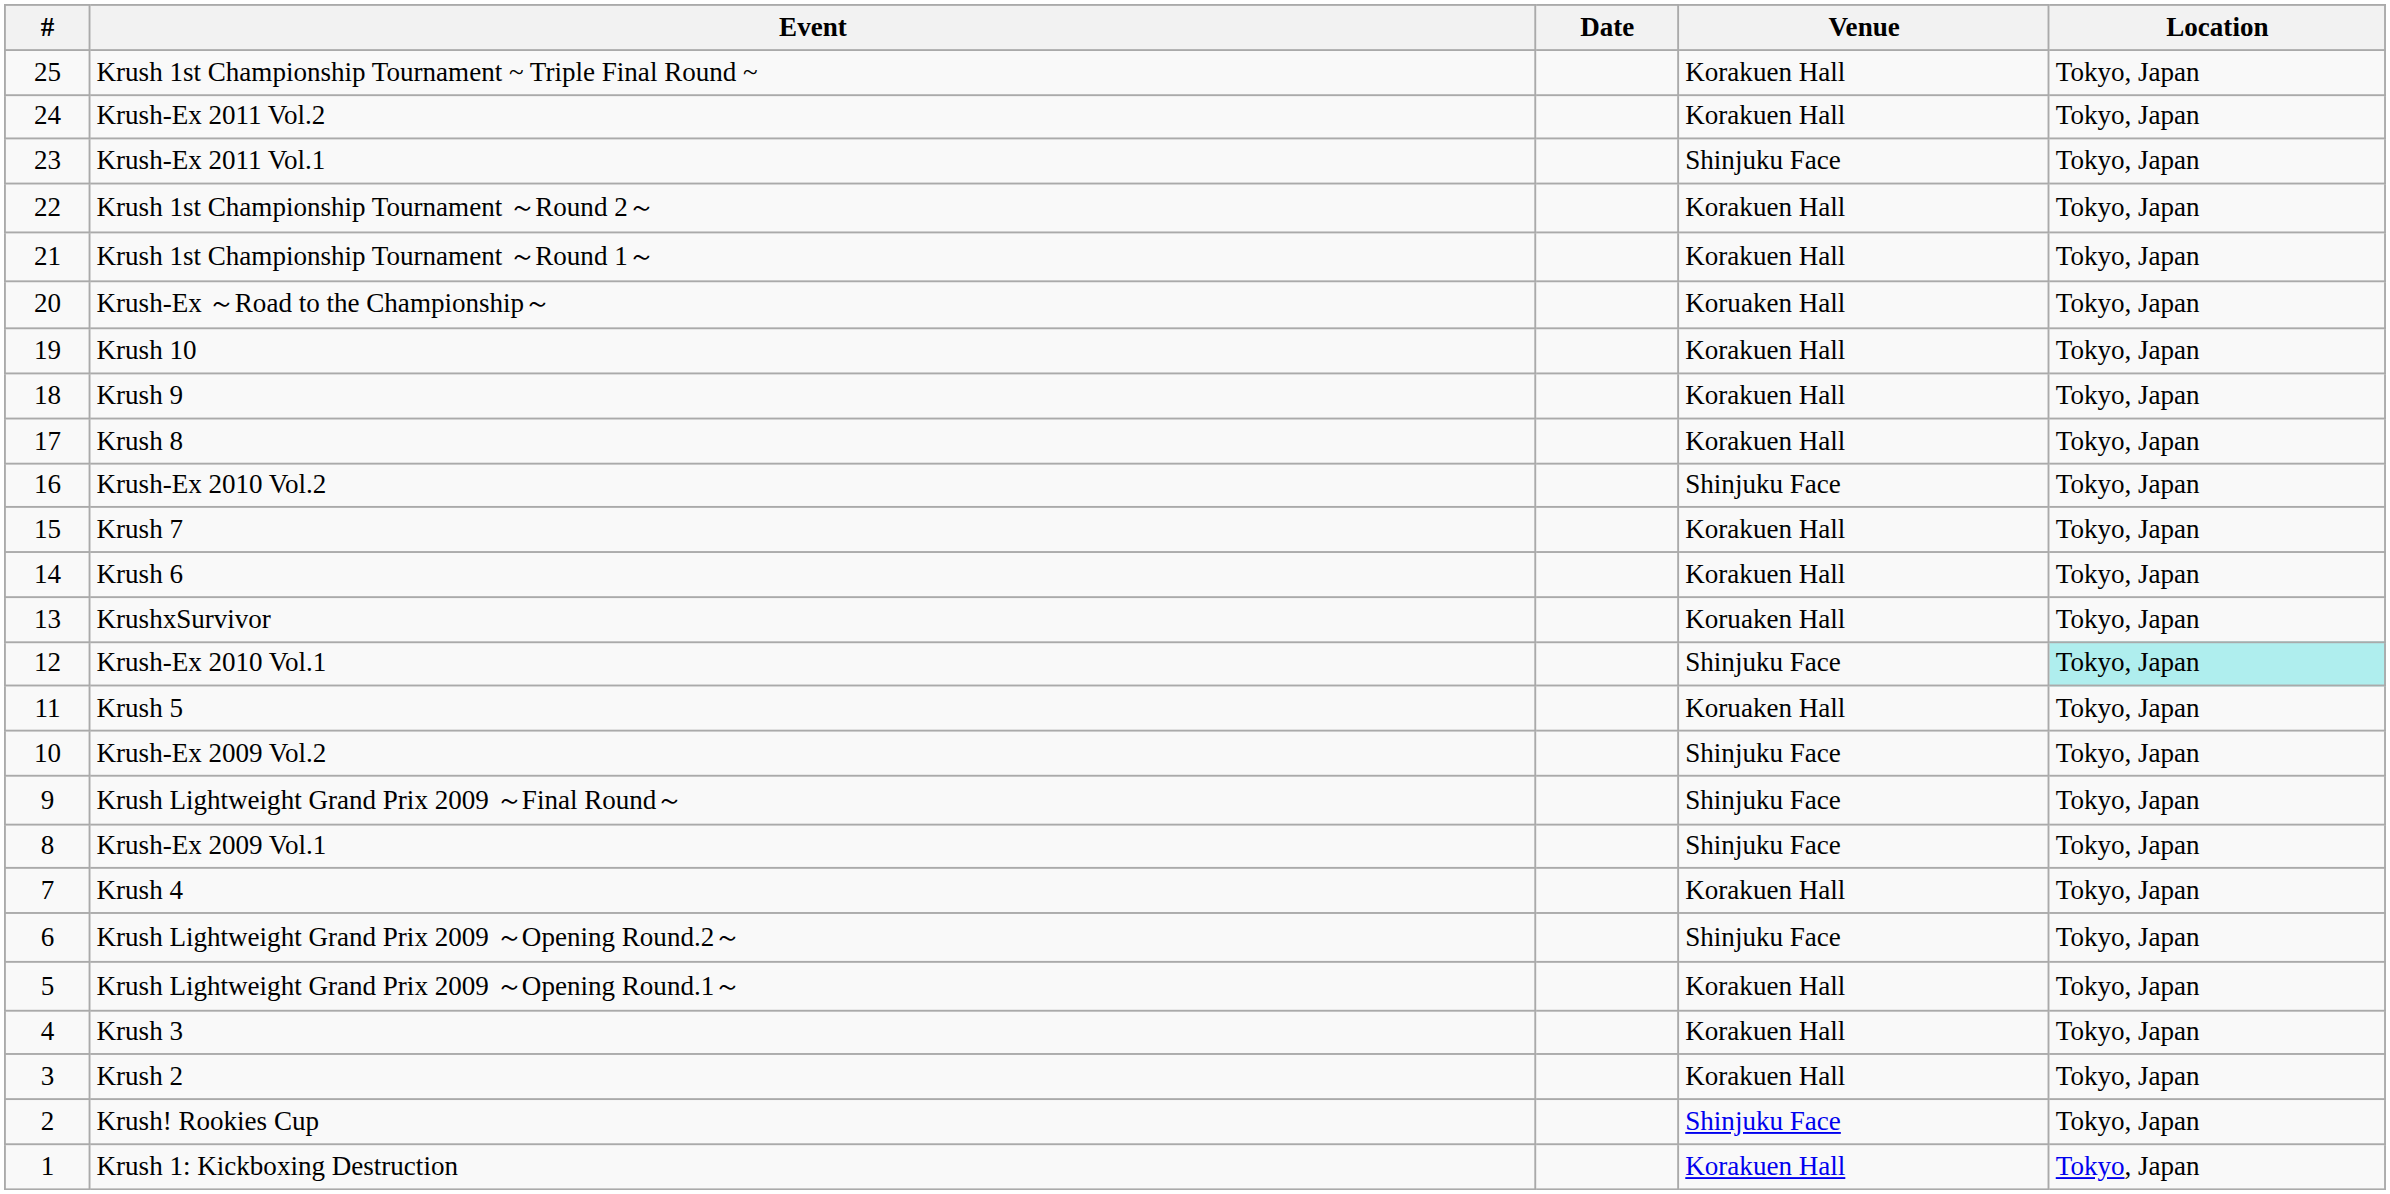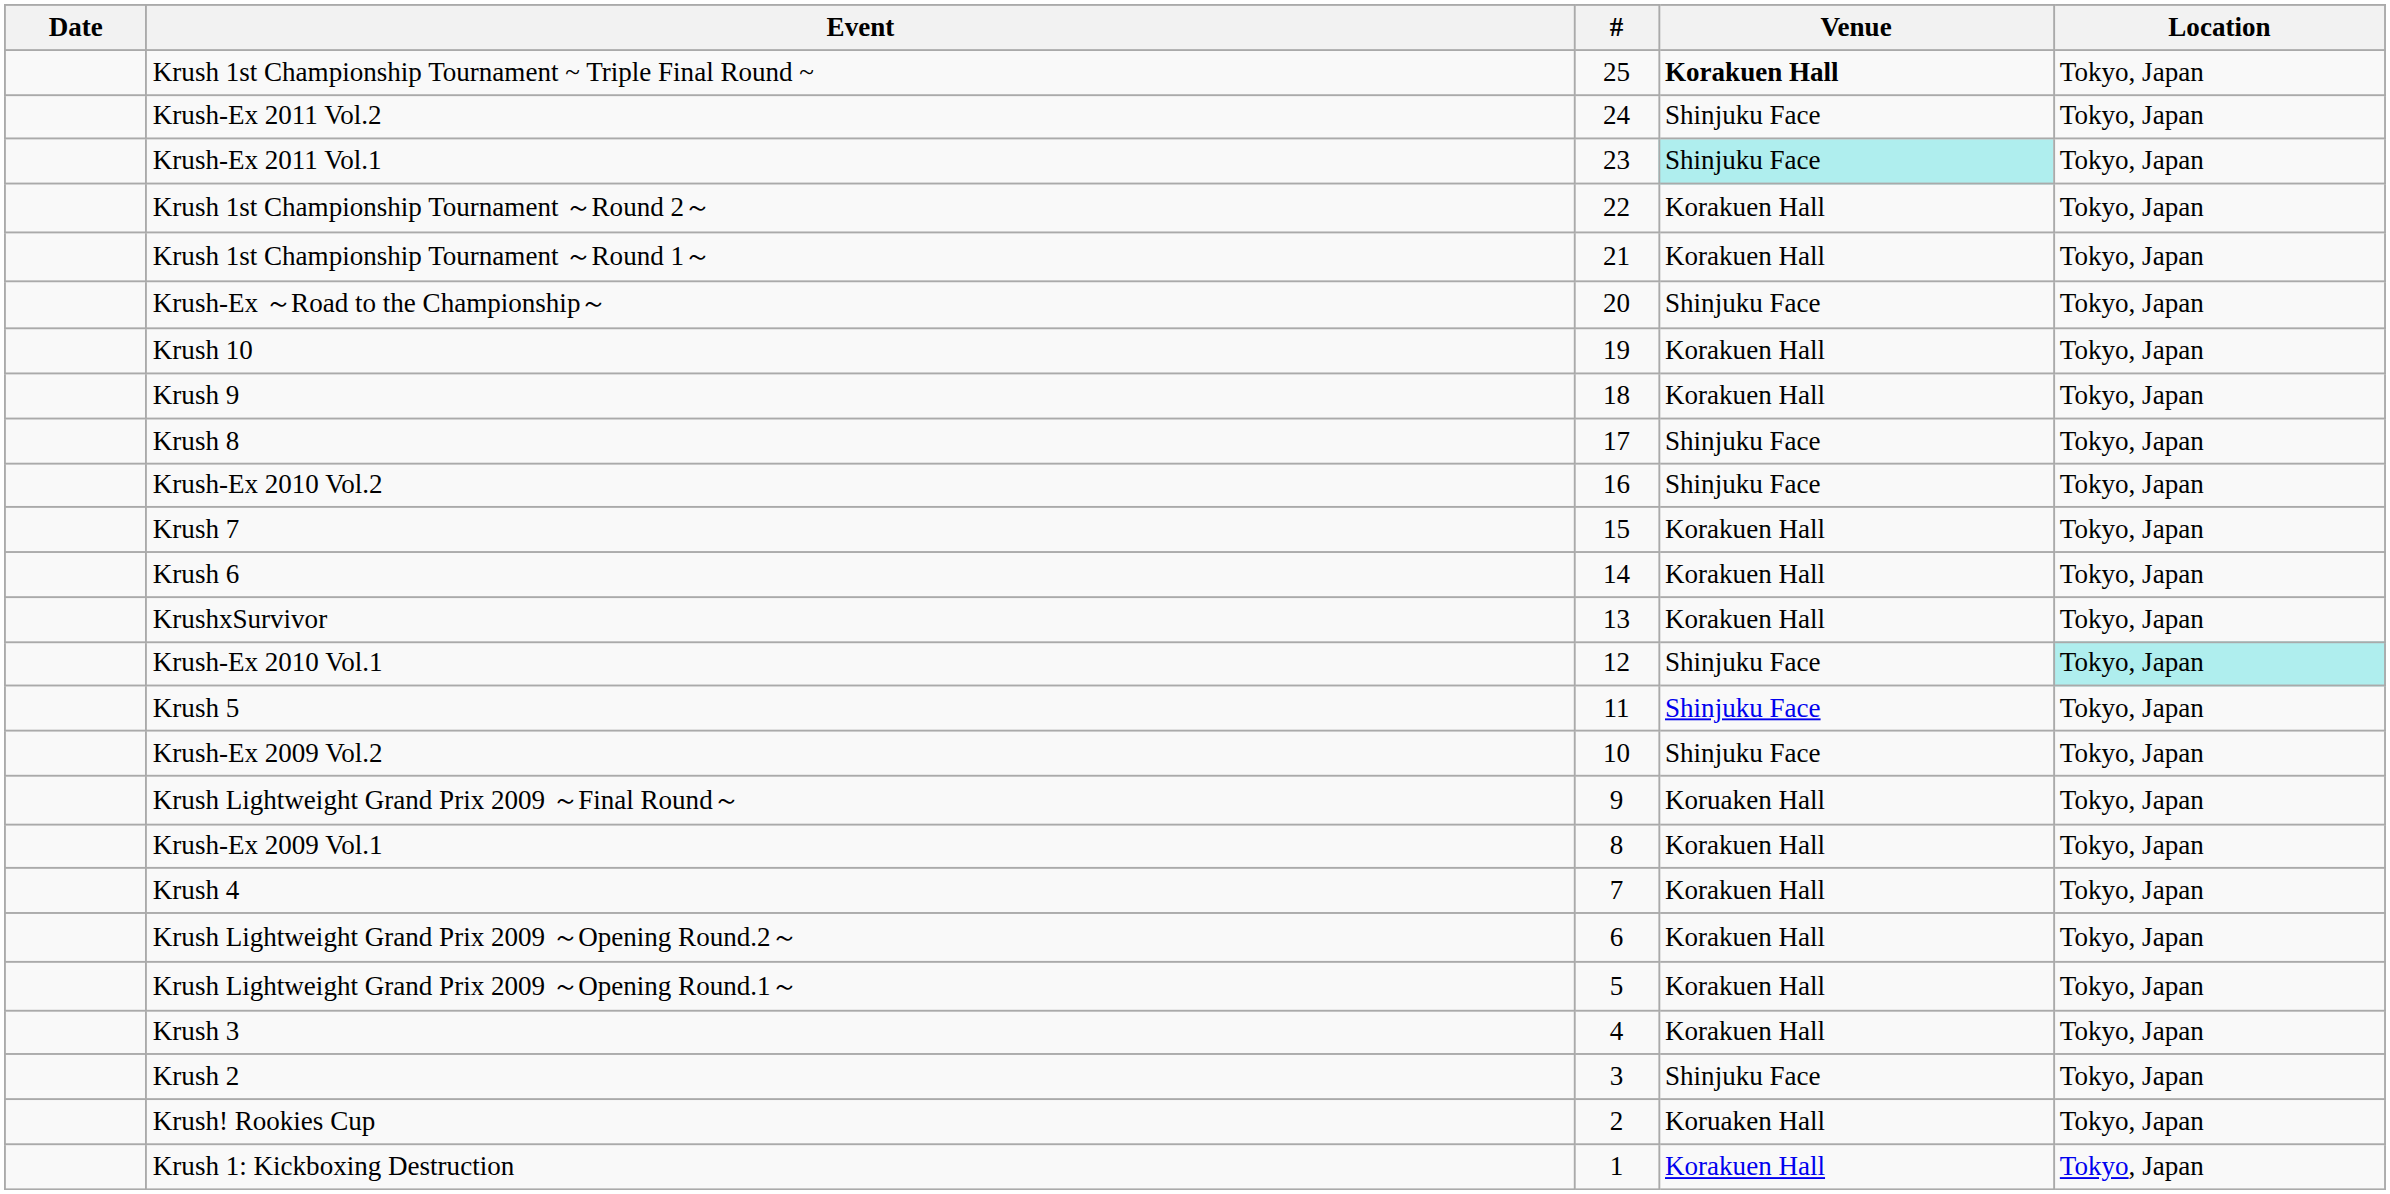columns swapped: # <-> Date
Krush 1st Championship Tournament ~ Triple Final Round ~ | Venue: normal -> bold
Krush-Ex 2011 Vol.2 | Venue: Korakuen Hall -> Shinjuku Face
Krush-Ex 2011 Vol.1 | Venue: no background -> paleturquoise background
Krush-Ex ～Road to the Championship～ | Venue: Koruaken Hall -> Shinjuku Face
Krush 8 | Venue: Korakuen Hall -> Shinjuku Face
KrushxSurvivor | Venue: Koruaken Hall -> Korakuen Hall
Krush 5 | Venue: Koruaken Hall -> Shinjuku Face
Krush Lightweight Grand Prix 2009 ～Final Round～ | Venue: Shinjuku Face -> Koruaken Hall
Krush-Ex 2009 Vol.1 | Venue: Shinjuku Face -> Korakuen Hall
Krush Lightweight Grand Prix 2009 ～Opening Round.2～ | Venue: Shinjuku Face -> Korakuen Hall
Krush 2 | Venue: Korakuen Hall -> Shinjuku Face
Krush! Rookies Cup | Venue: Shinjuku Face -> Koruaken Hall
